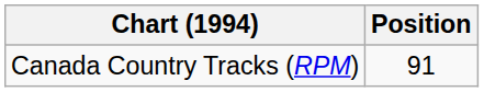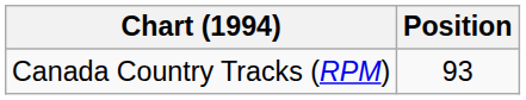Canada Country Tracks (RPM) | Position: 91 -> 93
